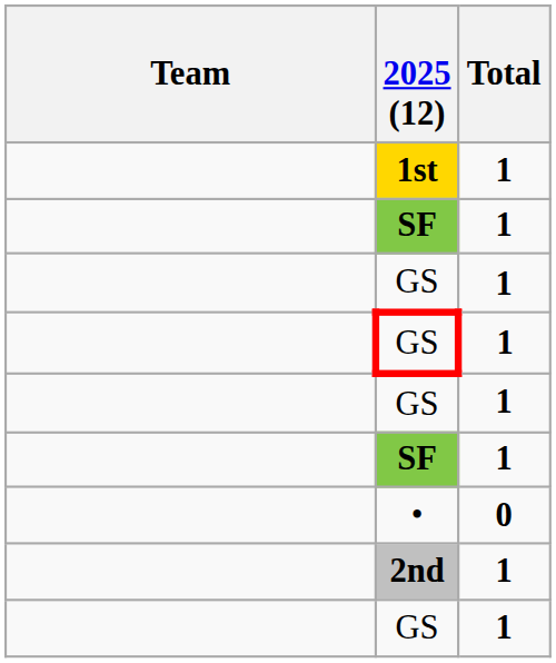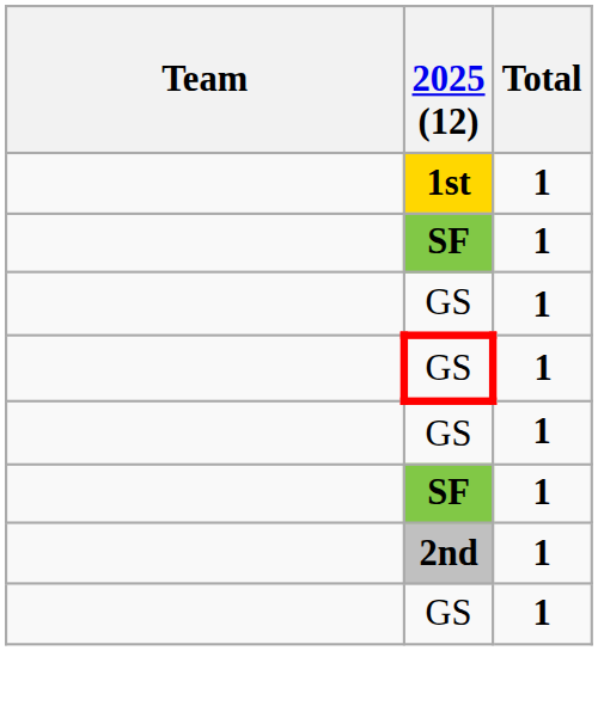- row: • | 0
